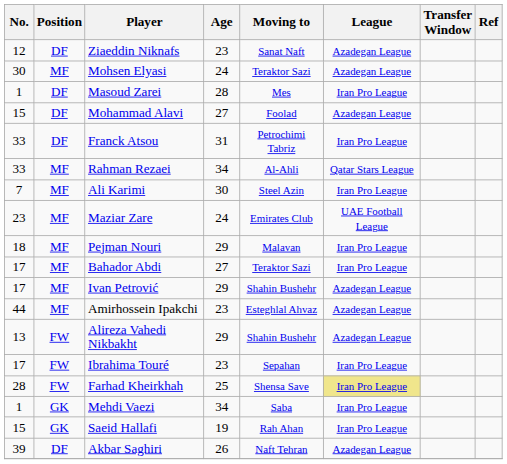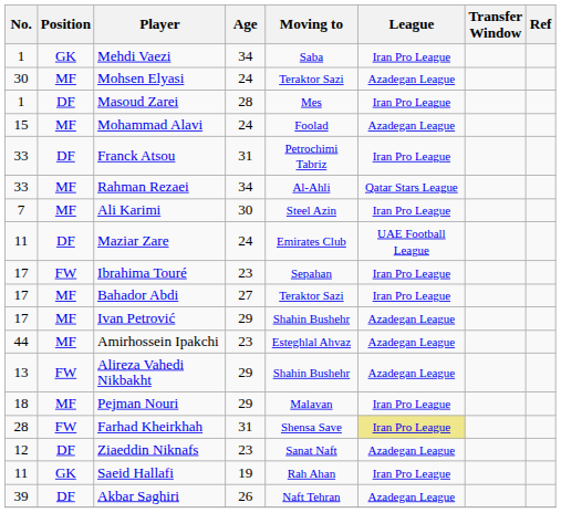rows swapped: Mehdi Vaezi <-> Ziaeddin Niknafs
Mohammad Alavi | Position: DF -> MF
Mohammad Alavi | Age: 27 -> 24
Maziar Zare | No.: 23 -> 11
Maziar Zare | Position: MF -> DF
rows swapped: Pejman Nouri <-> Ibrahima Touré
Farhad Kheirkhah | Age: 25 -> 31
Saeid Hallafi | No.: 15 -> 11
